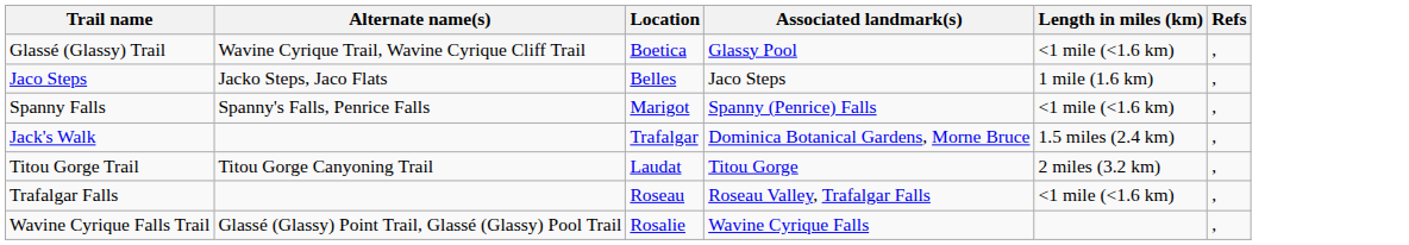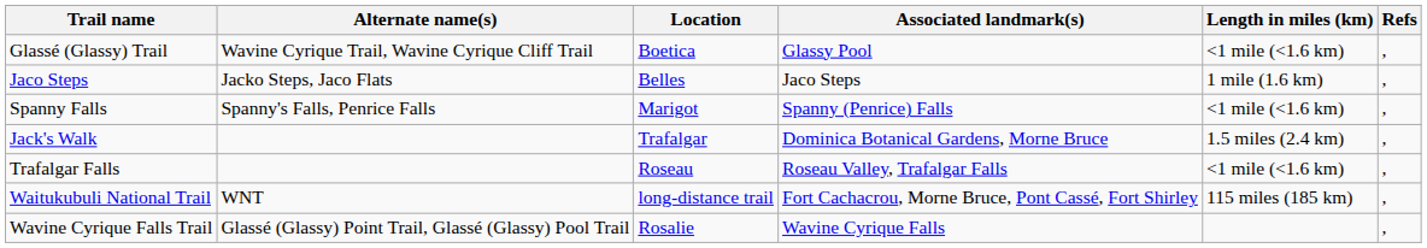- row: Titou Gorge Trail | Titou Gorge Canyoning Trail | Laudat | Titou Gorge | 2 miles (3.2 km) | ,
+ row: Waitukubuli National Trail | WNT | long-distance trail | Fort Cachacrou, Morne Bruce, Pont Cassé, Fort Shirley | 115 miles (185 km) | ,
